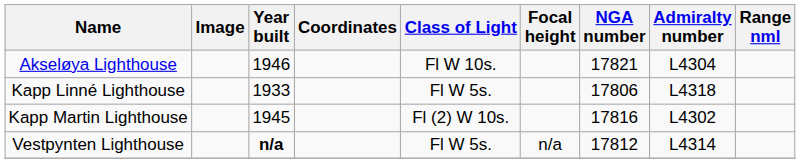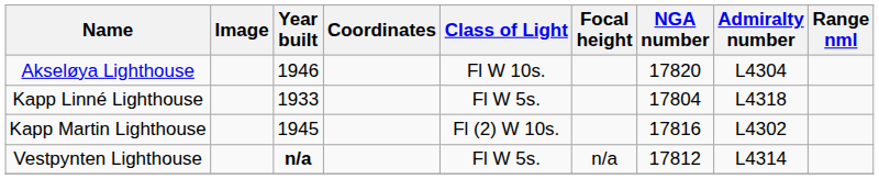Akseløya Lighthouse | NGA number: 17821 -> 17820
Kapp Linné Lighthouse | NGA number: 17806 -> 17804
